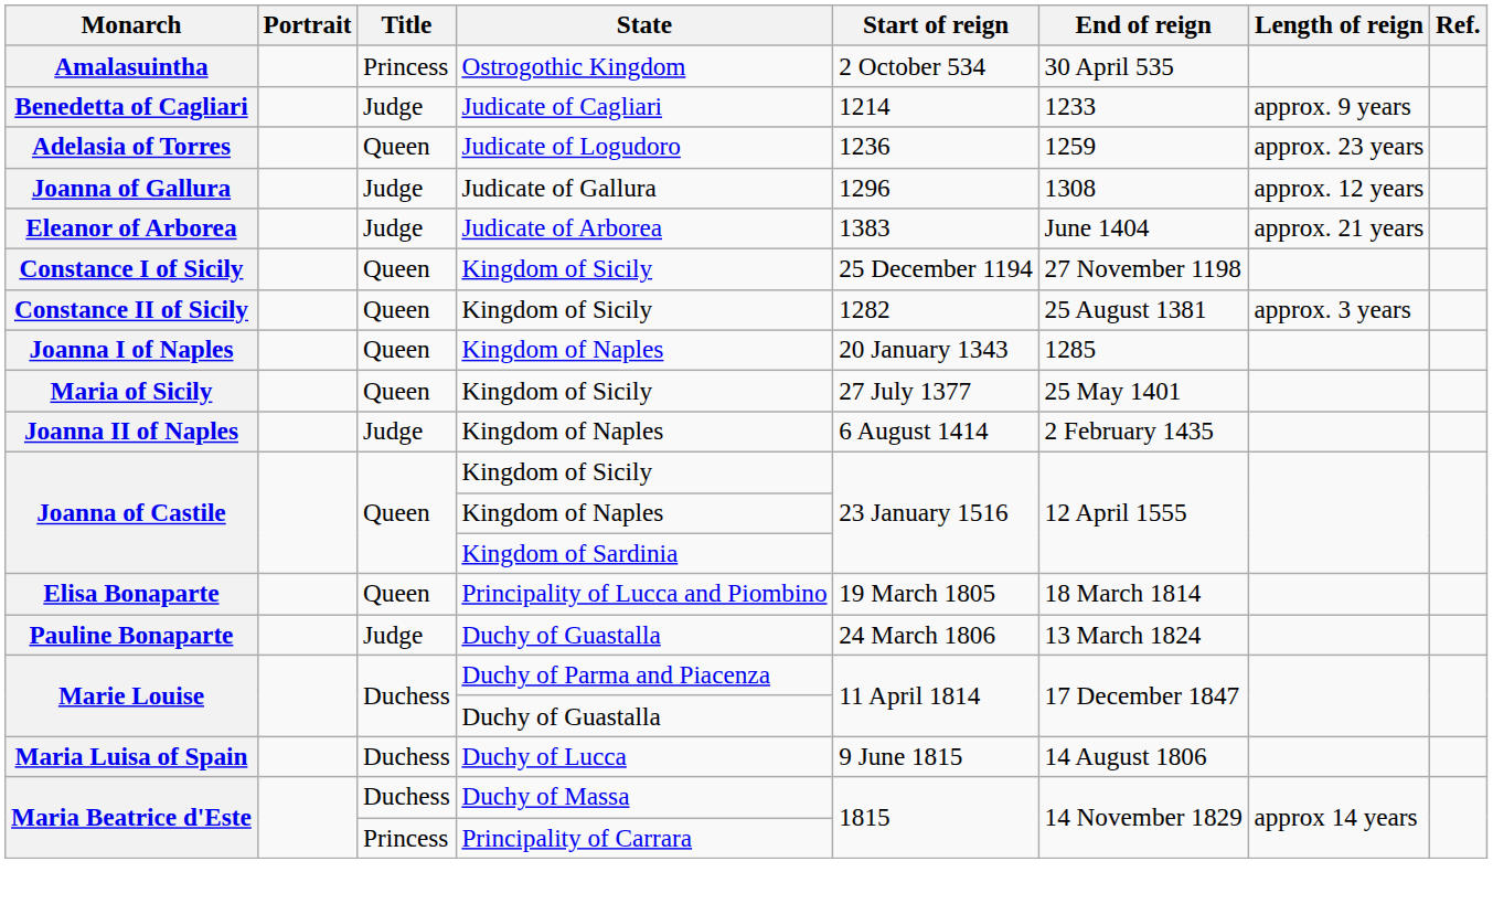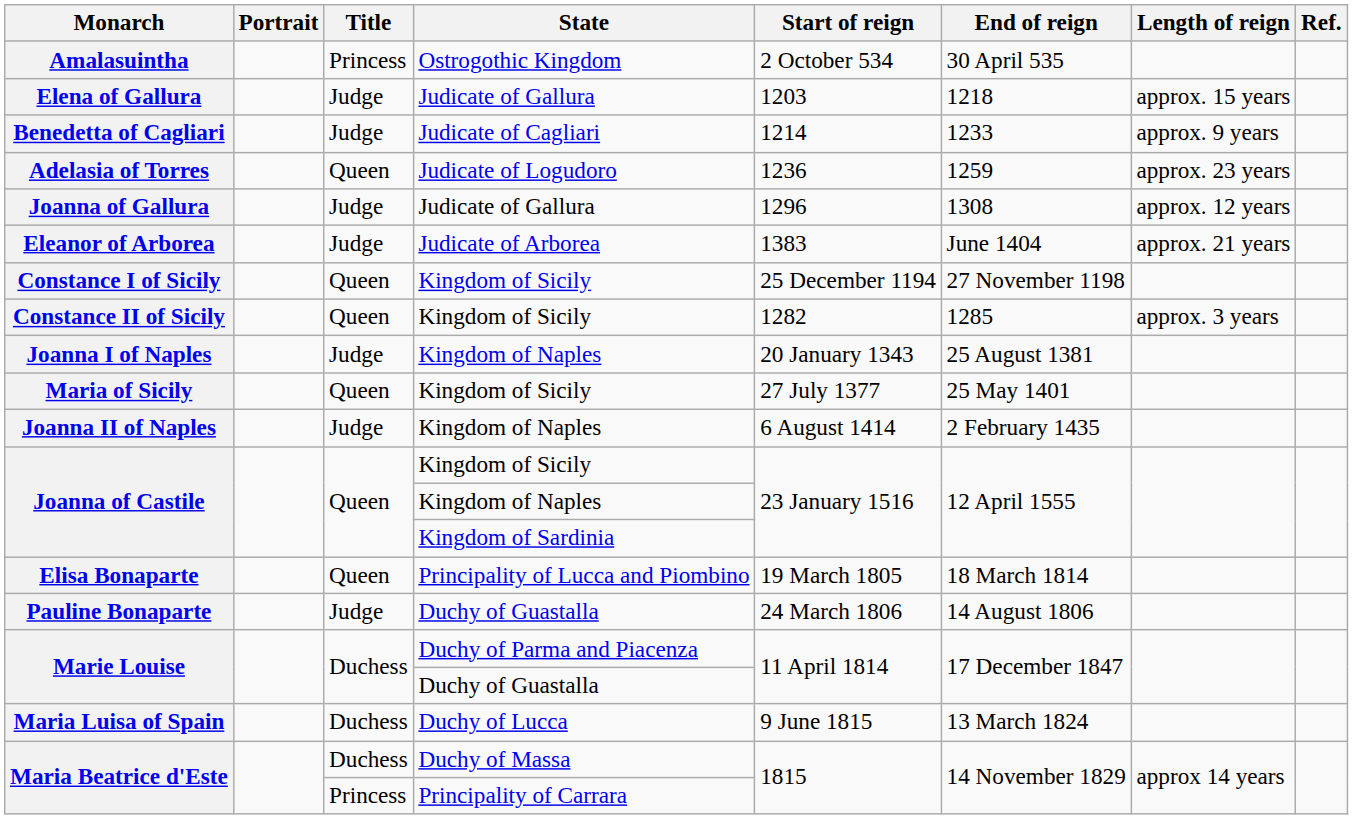+ row: Elena of Gallura | Judge | Judicate of Gallura | 1203 | 1218 | approx. 15 years
Constance II of Sicily | End of reign: 25 August 1381 -> 1285
Joanna I of Naples | Title: Queen -> Judge
Joanna I of Naples | End of reign: 1285 -> 25 August 1381
Pauline Bonaparte | End of reign: 13 March 1824 -> 14 August 1806
Maria Luisa of Spain | End of reign: 14 August 1806 -> 13 March 1824
